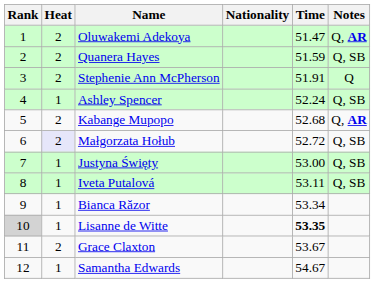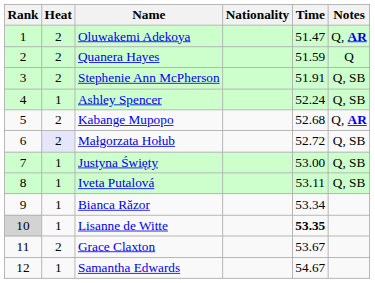Quanera Hayes | Notes: Q, SB -> Q
Stephenie Ann McPherson | Notes: Q -> Q, SB
